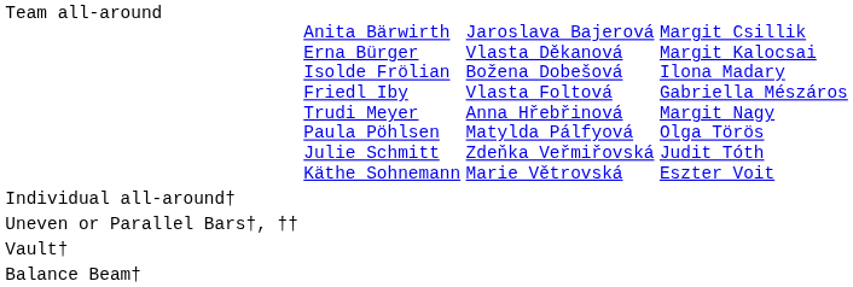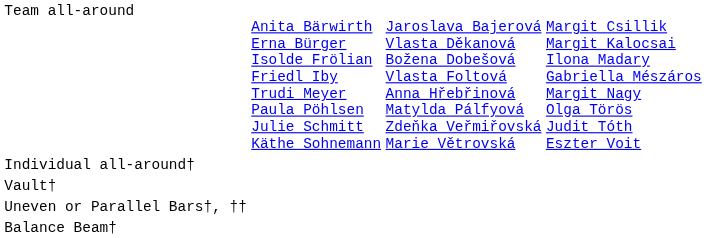rows swapped: Vault† <-> Uneven or Parallel Bars†, ††
